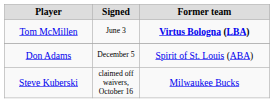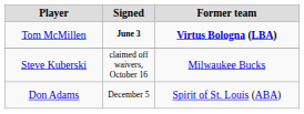Tom McMillen | Signed: normal -> bold
rows swapped: Steve Kuberski <-> Don Adams
